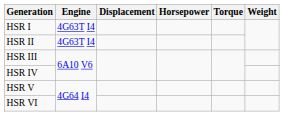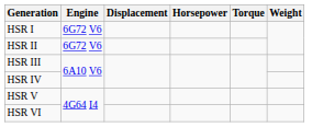HSR I | Engine: 4G63T I4 -> 6G72 V6
HSR II | Engine: 4G63T I4 -> 6G72 V6
